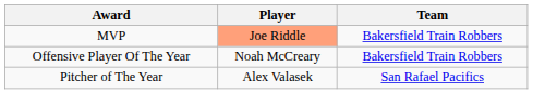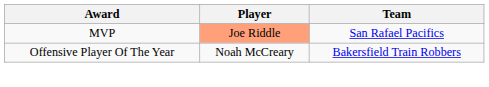MVP | Team: Bakersfield Train Robbers -> San Rafael Pacifics
- row: Pitcher of The Year | Alex Valasek | San Rafael Pacifics
